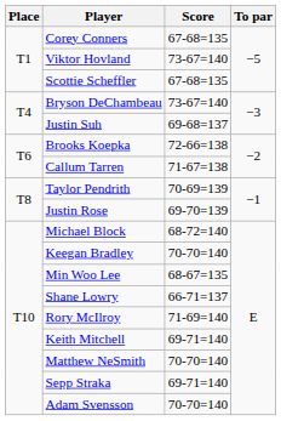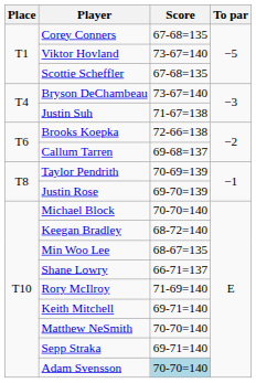Justin Suh | Score: 69-68=137 -> 71-67=138
Callum Tarren | Score: 71-67=138 -> 69-68=137
Michael Block | Score: 68-72=140 -> 70-70=140
Keegan Bradley | Score: 70-70=140 -> 68-72=140
Adam Svensson | Score: no background -> lightblue background
